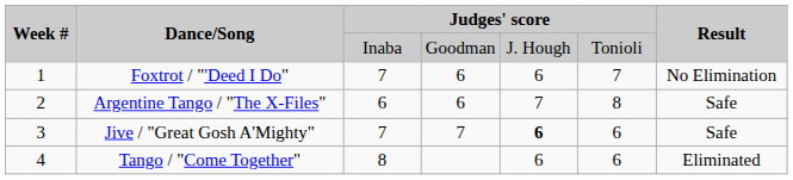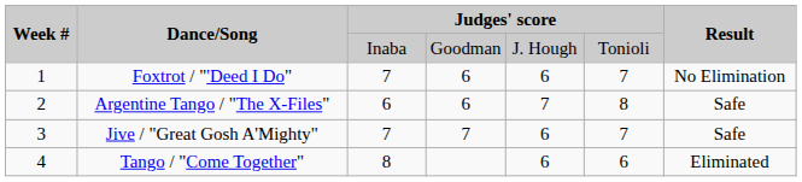Jive / "Great Gosh A'Mighty" | column 5: bold -> normal
Jive / "Great Gosh A'Mighty" | column 6: 6 -> 7
